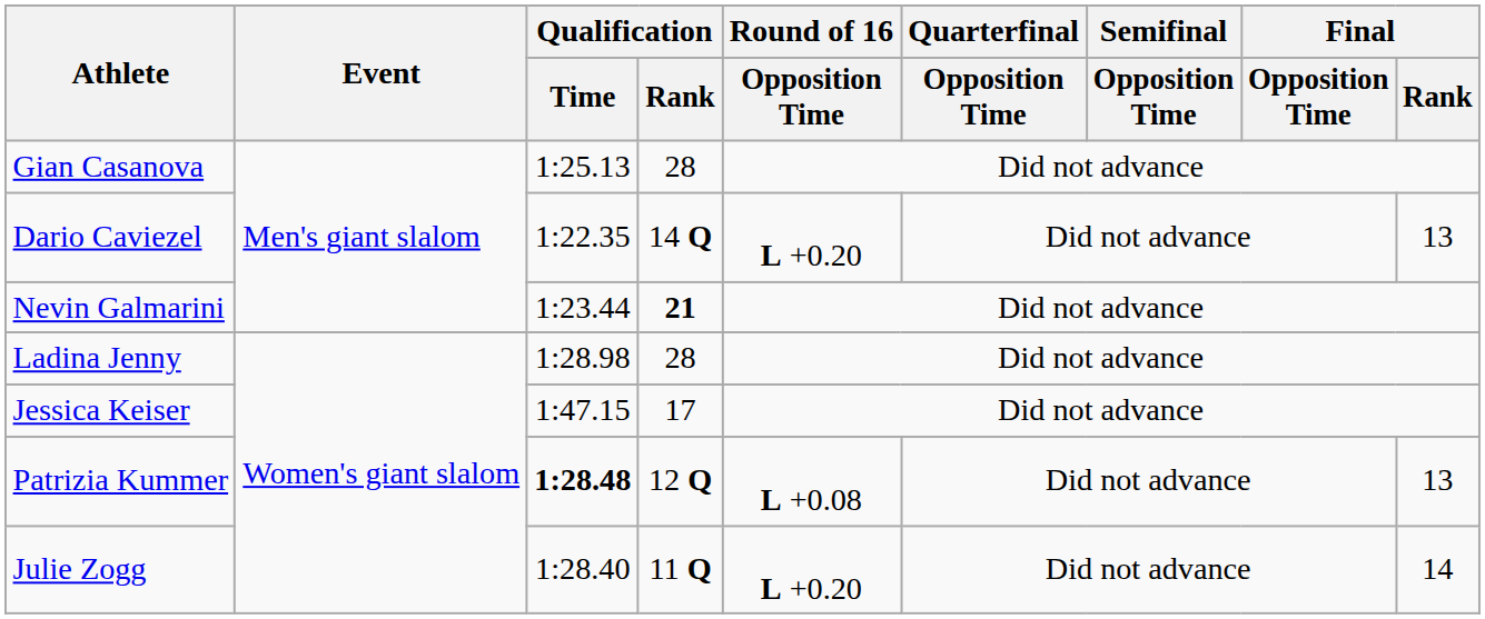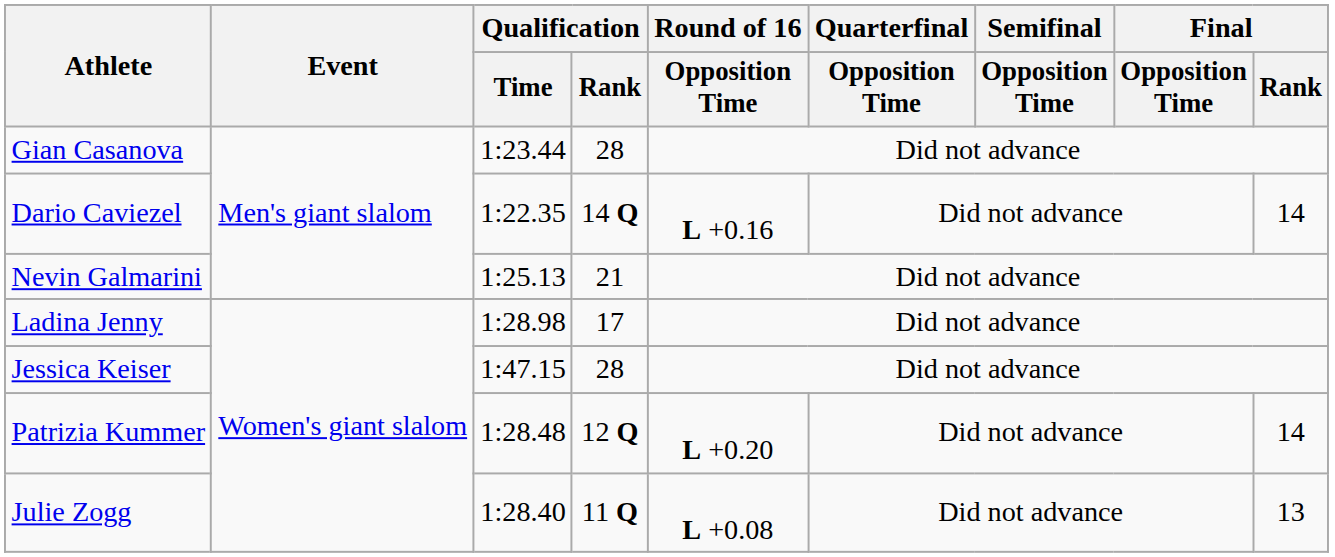Gian Casanova | Qualification / Time: 1:25.13 -> 1:23.44
Dario Caviezel | Round of 16 / Opposition Time: L +0.20 -> L +0.16
Dario Caviezel | Final / Rank: 13 -> 14
Nevin Galmarini | Qualification / Time: 1:23.44 -> 1:25.13
Nevin Galmarini | Qualification / Rank: bold -> normal
Ladina Jenny | Qualification / Rank: 28 -> 17
Jessica Keiser | Qualification / Rank: 17 -> 28
Patrizia Kummer | Qualification / Time: bold -> normal
Patrizia Kummer | Round of 16 / Opposition Time: L +0.08 -> L +0.20
Patrizia Kummer | Final / Rank: 13 -> 14
Julie Zogg | Round of 16 / Opposition Time: L +0.20 -> L +0.08
Julie Zogg | Final / Rank: 14 -> 13
